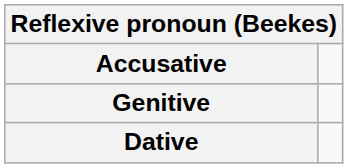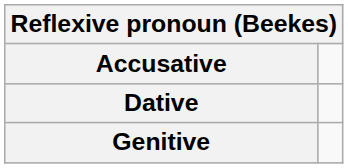rows swapped: Genitive <-> Dative
